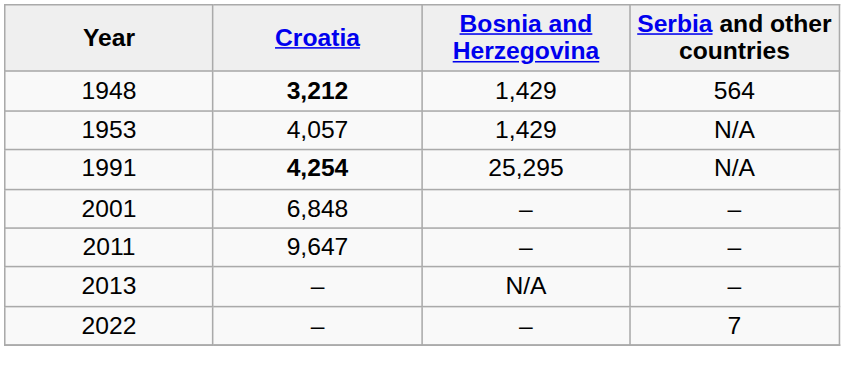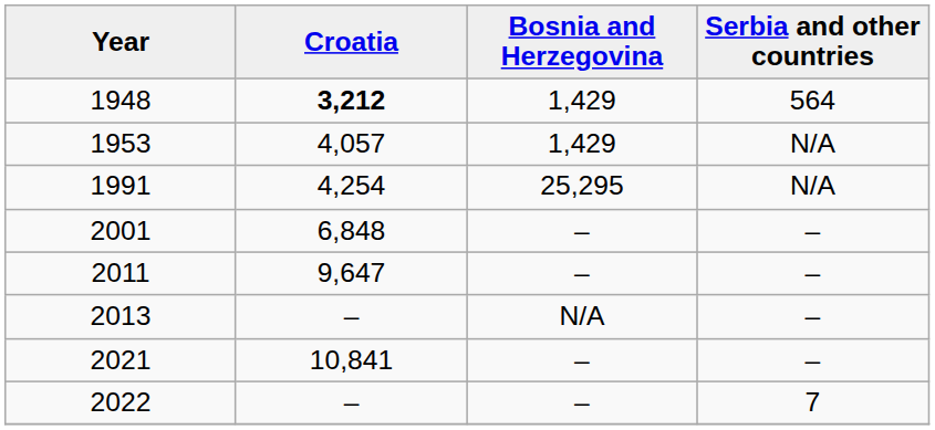1991 | Croatia: bold -> normal
+ row: 2021 | 10,841 | – | –
